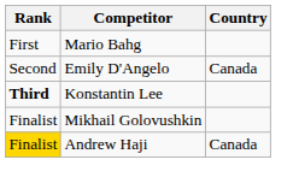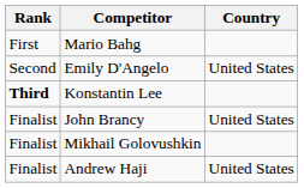Emily D'Angelo | Country: Canada -> United States
+ row: Finalist | John Brancy | United States
Andrew Haji | Rank: gold background -> no background
Andrew Haji | Country: Canada -> United States
